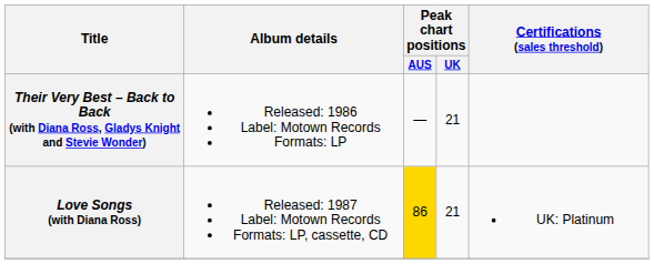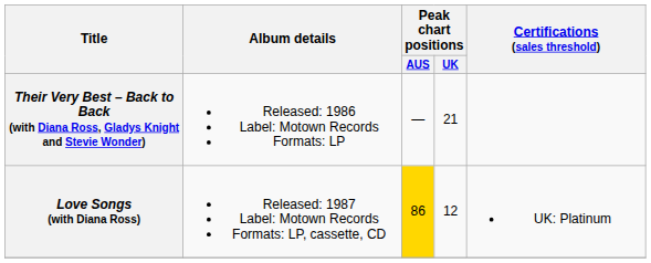Love Songs (with Diana Ross) | Peak chart positions / UK: 21 -> 12
